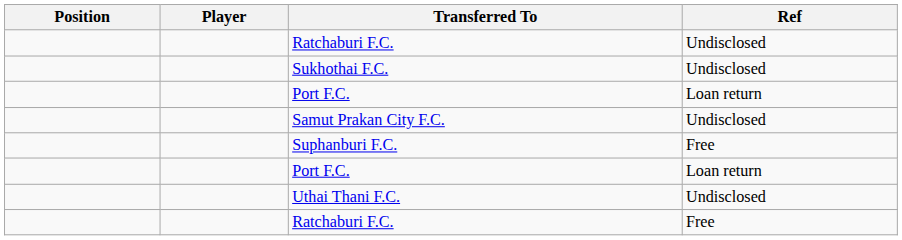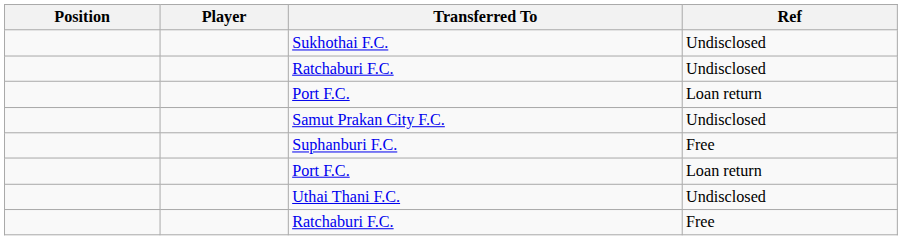rows swapped: Ratchaburi F.C. / Undisclosed <-> Sukhothai F.C.
